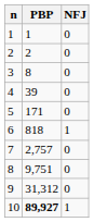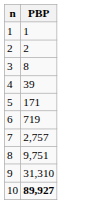- column: NFJ | 0 | 0 | 0 | 0 | 0 | 1 | 0 | 0 | 0 | 1
6 | PBP: 818 -> 719
9 | PBP: 31,312 -> 31,310
